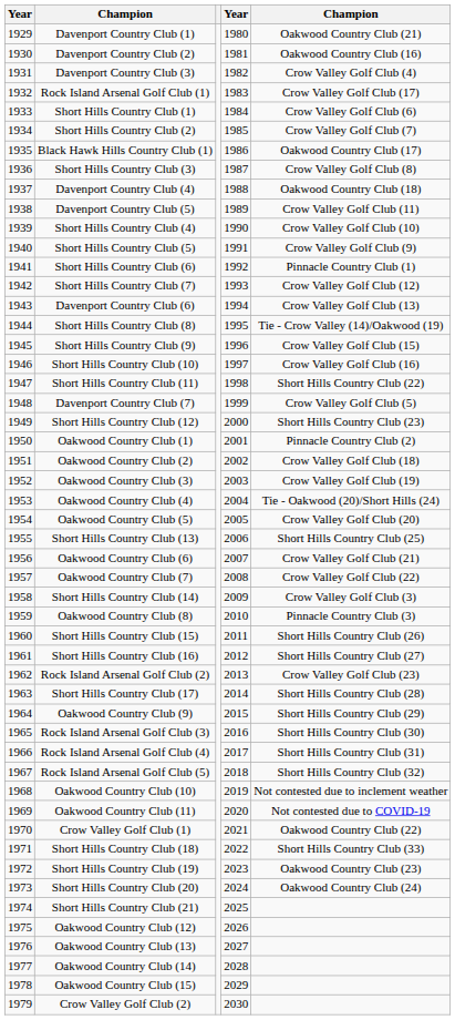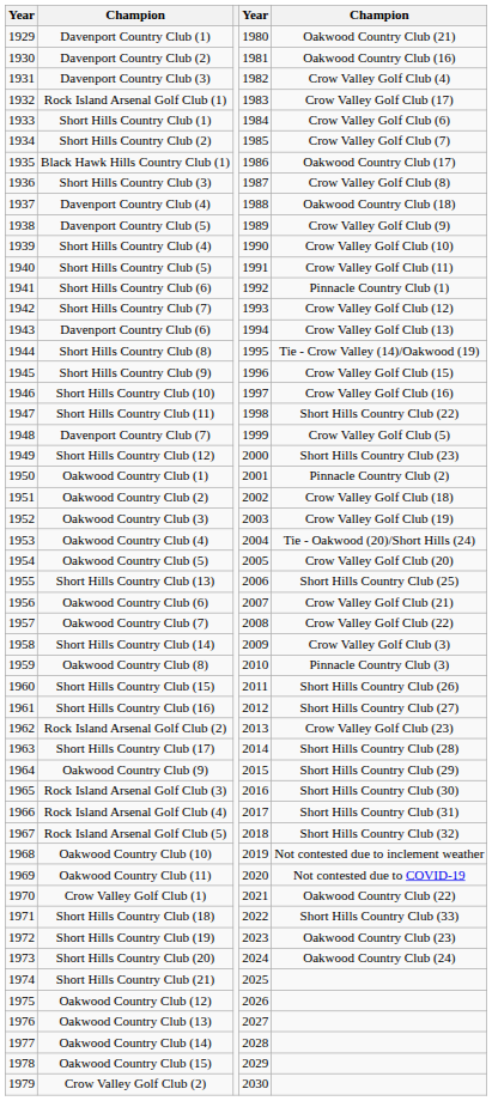Davenport Country Club (5) | column 5: Crow Valley Golf Club (11) -> Crow Valley Golf Club (9)
Short Hills Country Club (5) | column 5: Crow Valley Golf Club (9) -> Crow Valley Golf Club (11)
